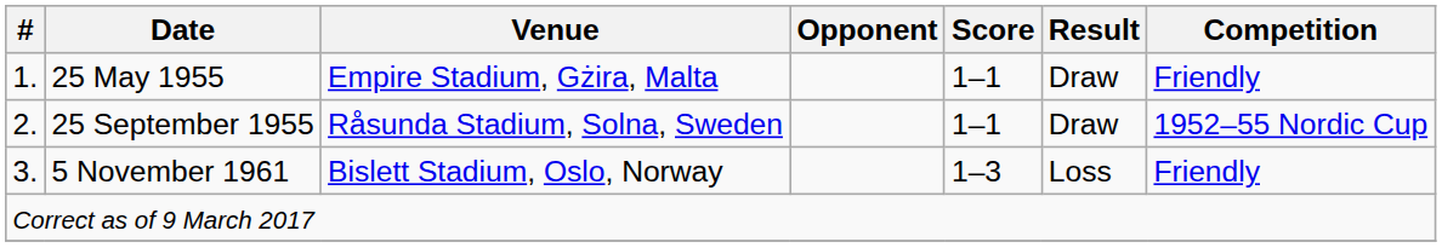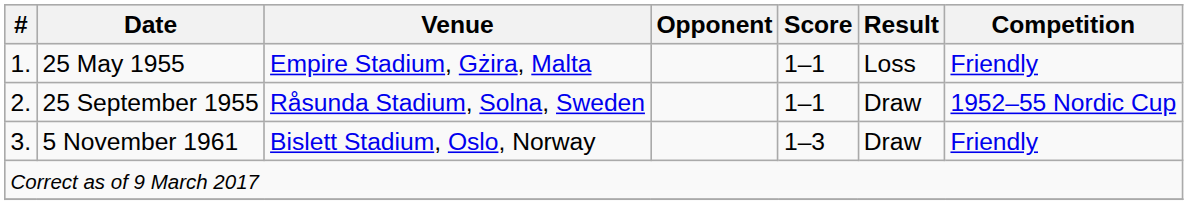25 May 1955 | Result: Draw -> Loss
5 November 1961 | Result: Loss -> Draw
